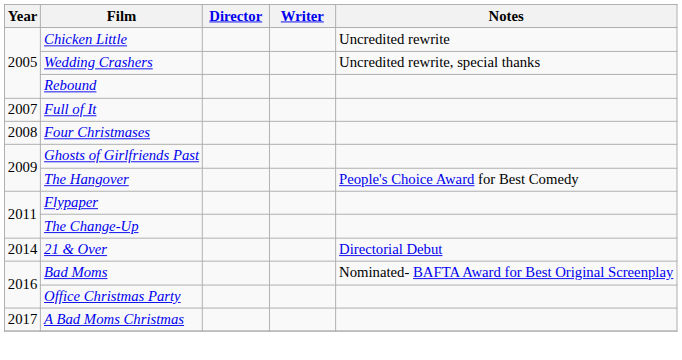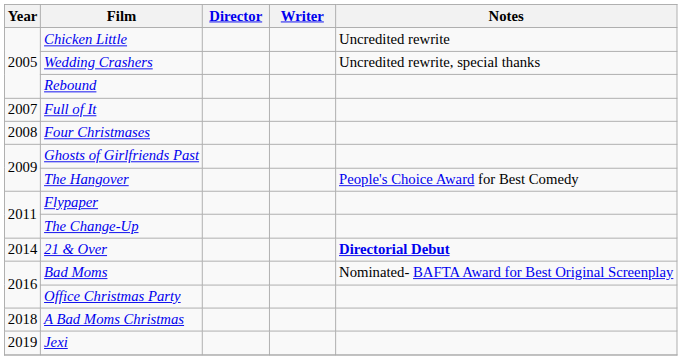21 & Over | Notes: normal -> bold
A Bad Moms Christmas | Year: 2017 -> 2018
+ row: 2019 | Jexi
